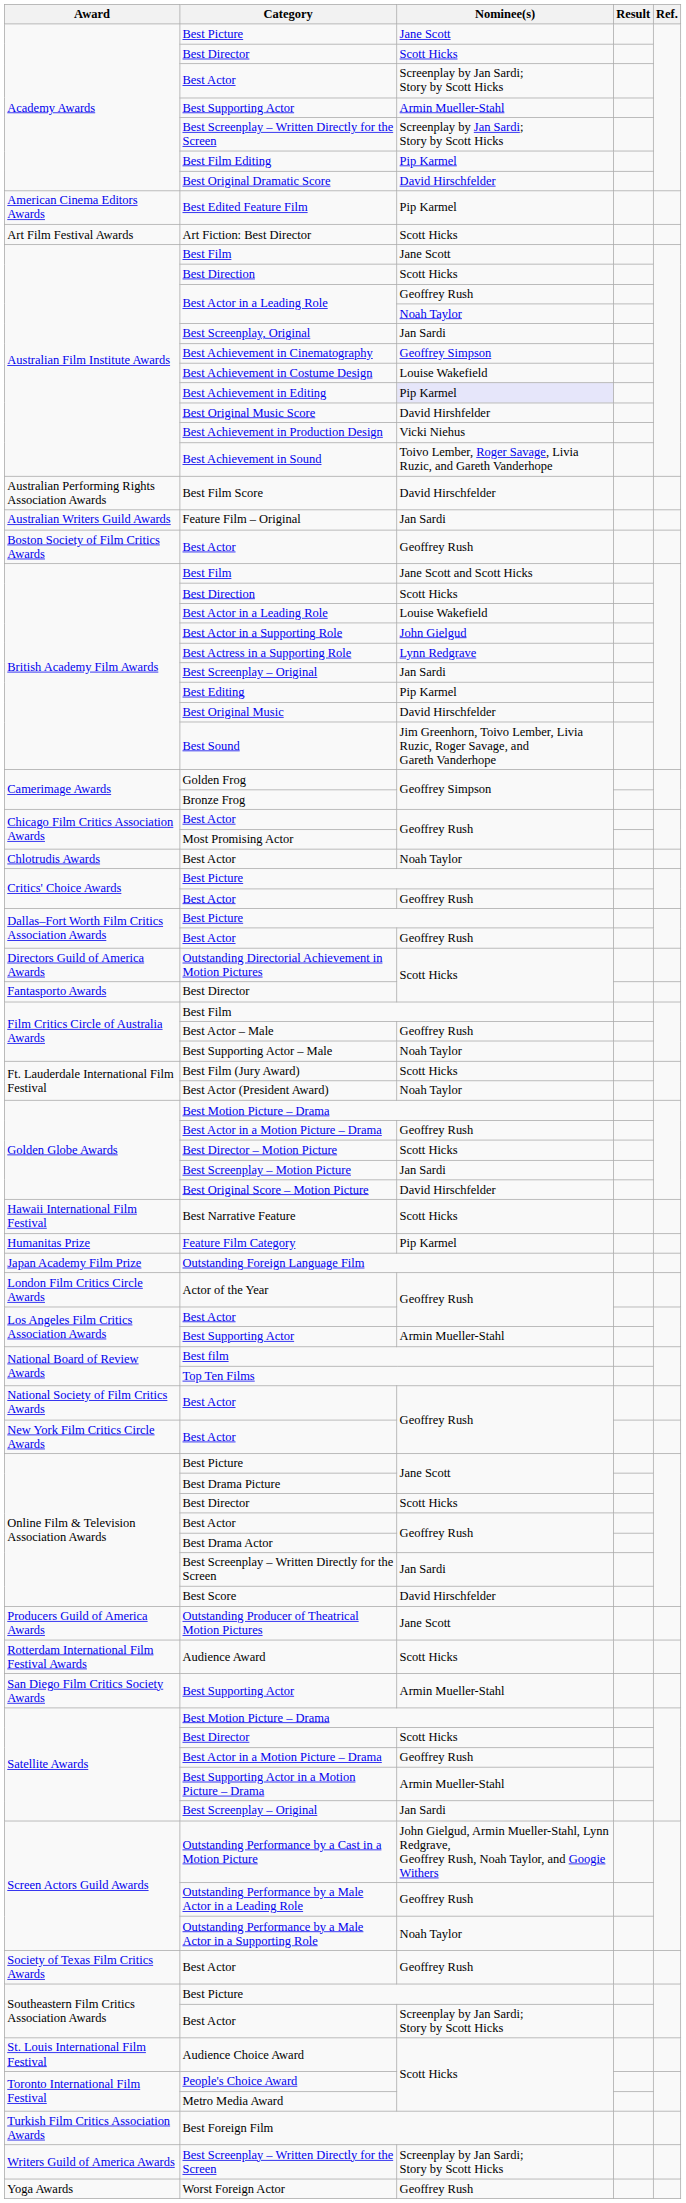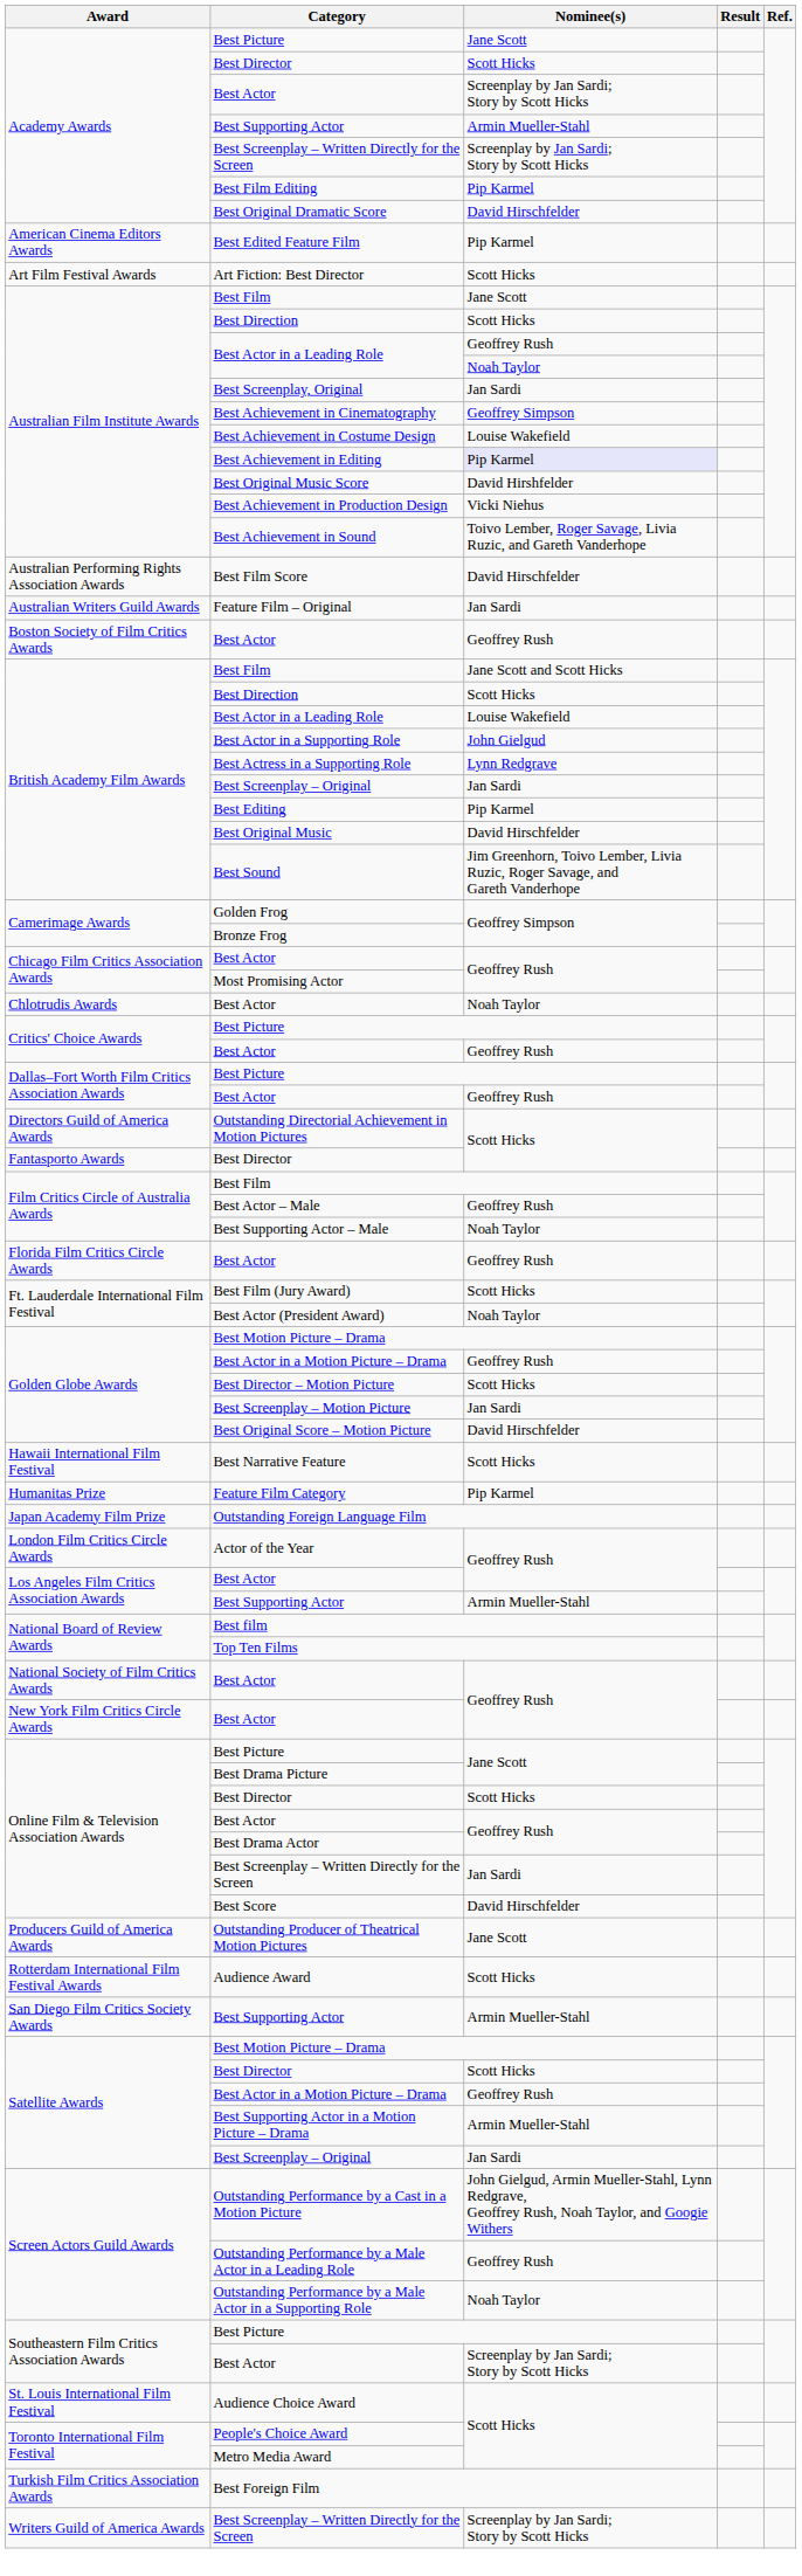+ row: Florida Film Critics Circle Awards | Best Actor | Geoffrey Rush
- row: Society of Texas Film Critics Awards | Best Actor | Geoffrey Rush
- row: Yoga Awards | Worst Foreign Actor | Geoffrey Rush
